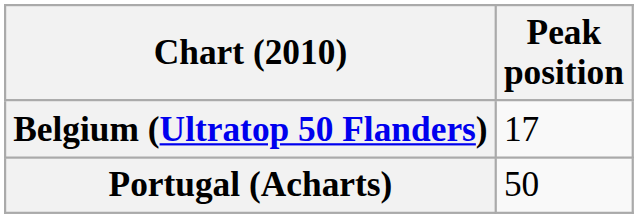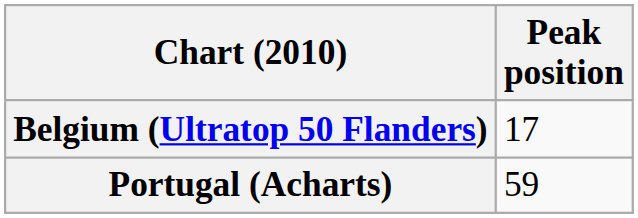Portugal (Acharts) | Peak position: 50 -> 59
